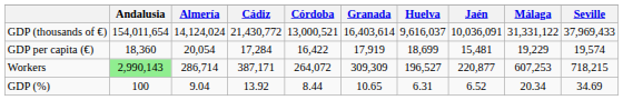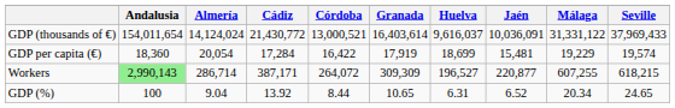Workers | Málaga: 607,253 -> 607,255
Workers | Seville: 718,215 -> 618,215
GDP (%) | Seville: 34.69 -> 24.65
